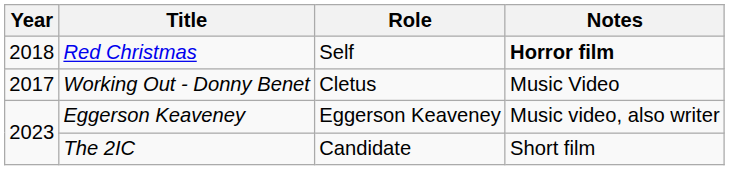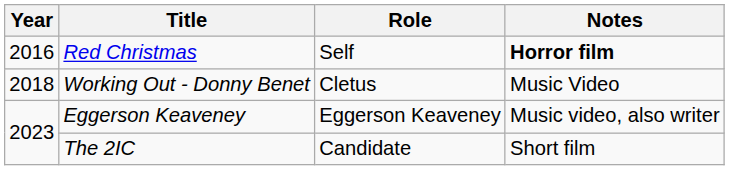Red Christmas | Year: 2018 -> 2016
Working Out - Donny Benet | Year: 2017 -> 2018
